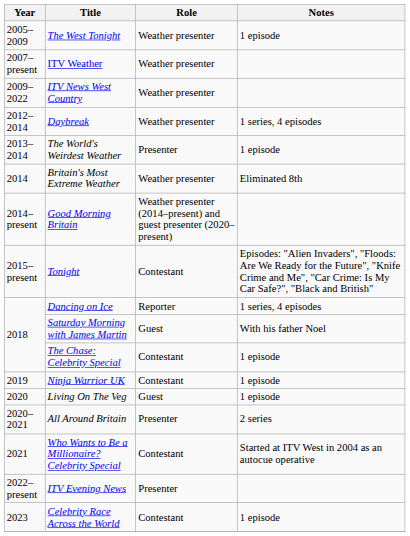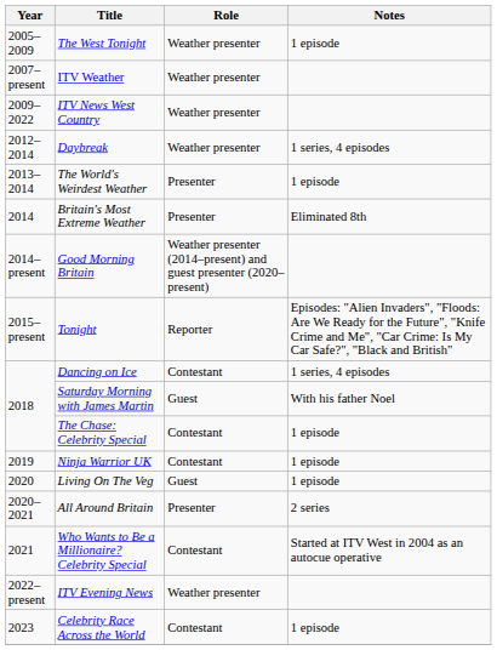Britain's Most Extreme Weather | Role: Weather presenter -> Presenter
Tonight | Role: Contestant -> Reporter
Dancing on Ice | Role: Reporter -> Contestant
ITV Evening News | Role: Presenter -> Weather presenter
